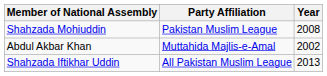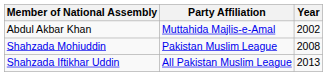rows swapped: Abdul Akbar Khan <-> Shahzada Mohiuddin
